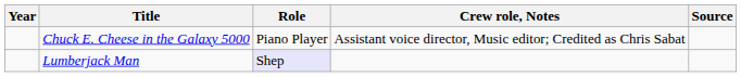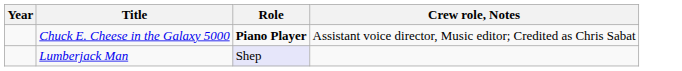- column: Source
Chuck E. Cheese in the Galaxy 5000 | Role: normal -> bold
